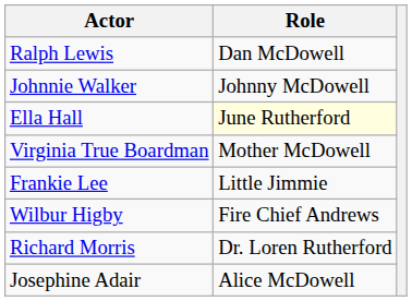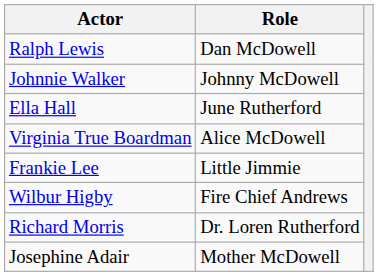Ella Hall | Role: lightyellow background -> no background
Virginia True Boardman | Role: Mother McDowell -> Alice McDowell
Josephine Adair | Role: Alice McDowell -> Mother McDowell
